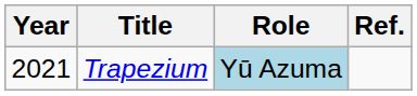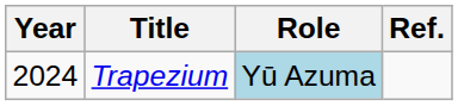Trapezium | Year: 2021 -> 2024
